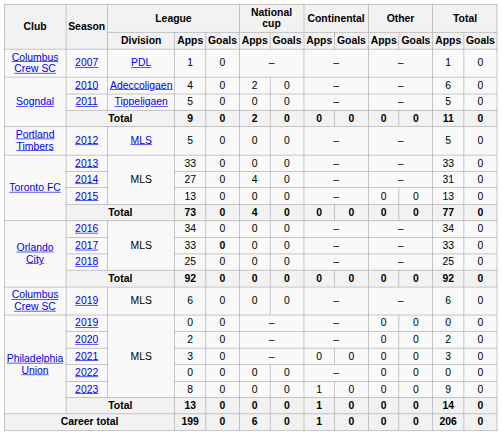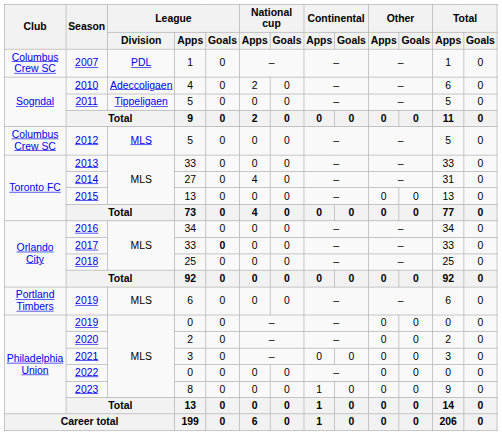2012 | Club: Portland Timbers -> Columbus Crew SC
2019 / 6 | Club: Columbus Crew SC -> Portland Timbers
